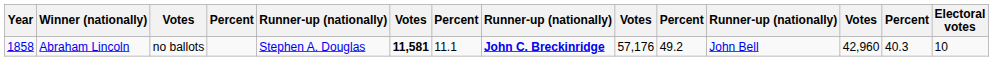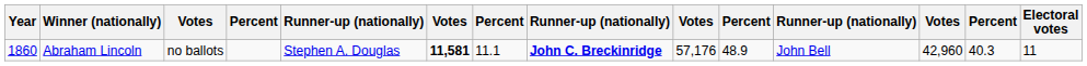Abraham Lincoln | Year: 1858 -> 1860
Abraham Lincoln | column 10: 49.2 -> 48.9
Abraham Lincoln | Electoral votes: 10 -> 11
